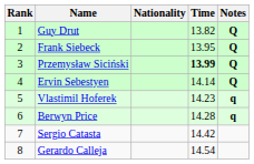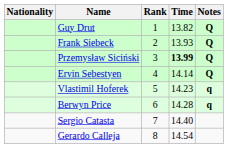columns swapped: Rank <-> Nationality
Frank Siebeck | Time: 13.95 -> 13.93
Sergio Catasta | Time: 14.42 -> 14.40
